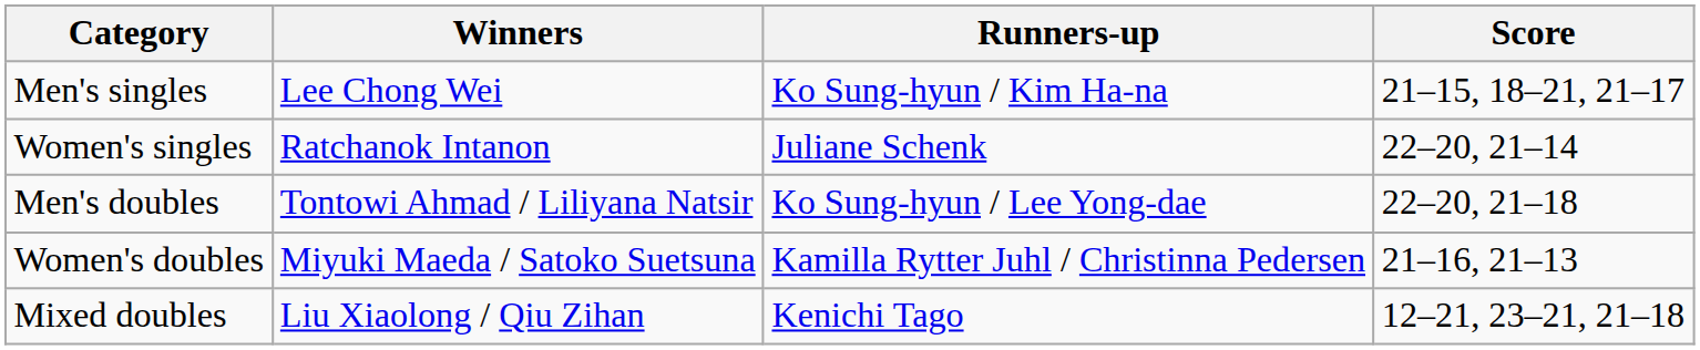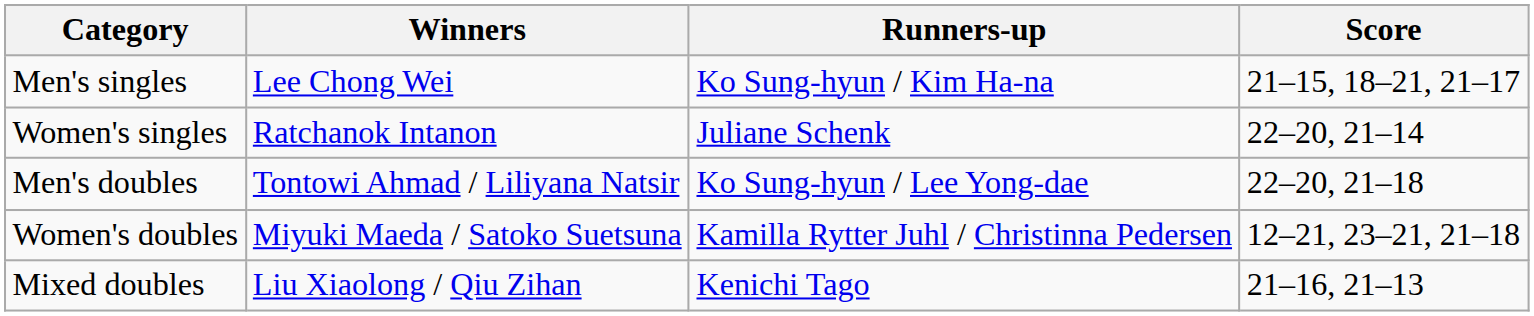Women's doubles | Score: 21–16, 21–13 -> 12–21, 23–21, 21–18
Mixed doubles | Score: 12–21, 23–21, 21–18 -> 21–16, 21–13
